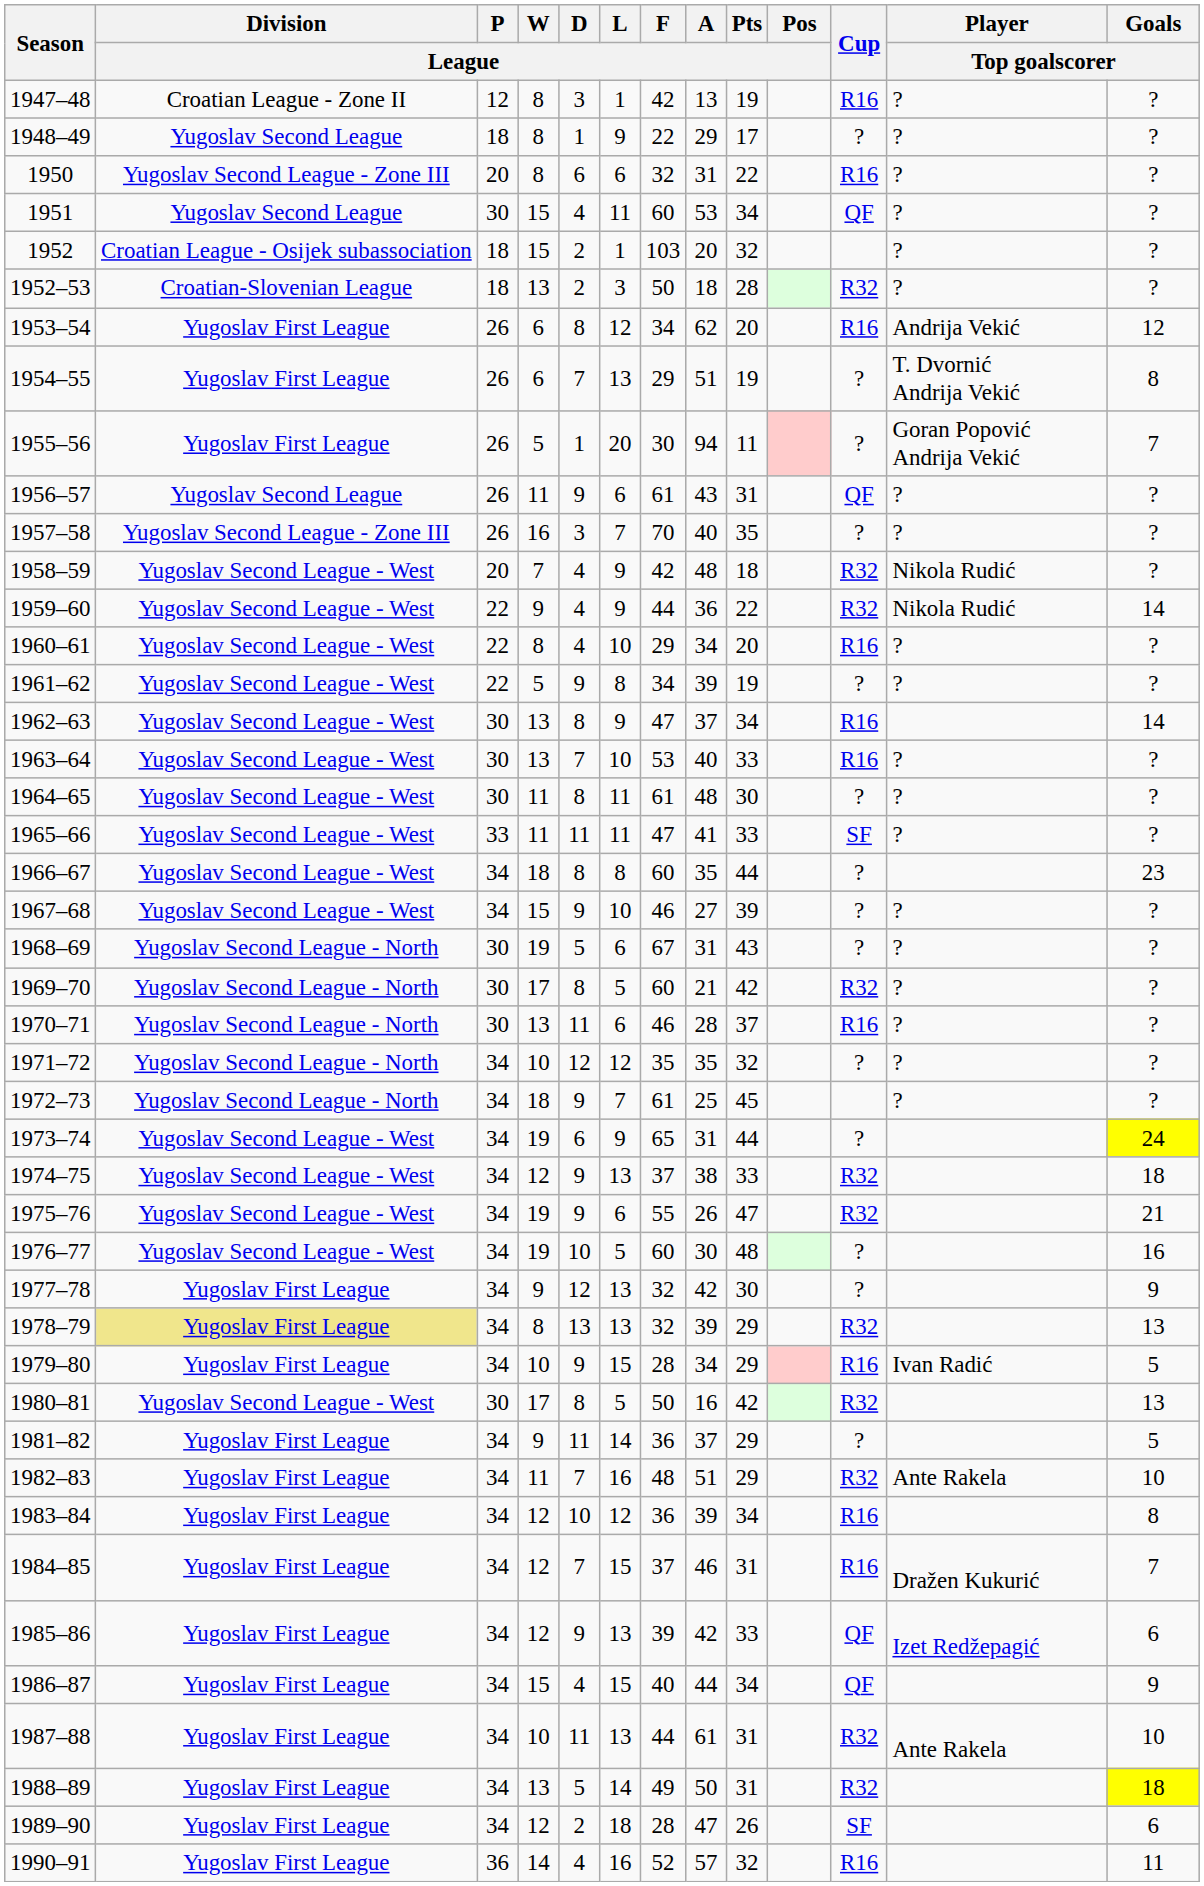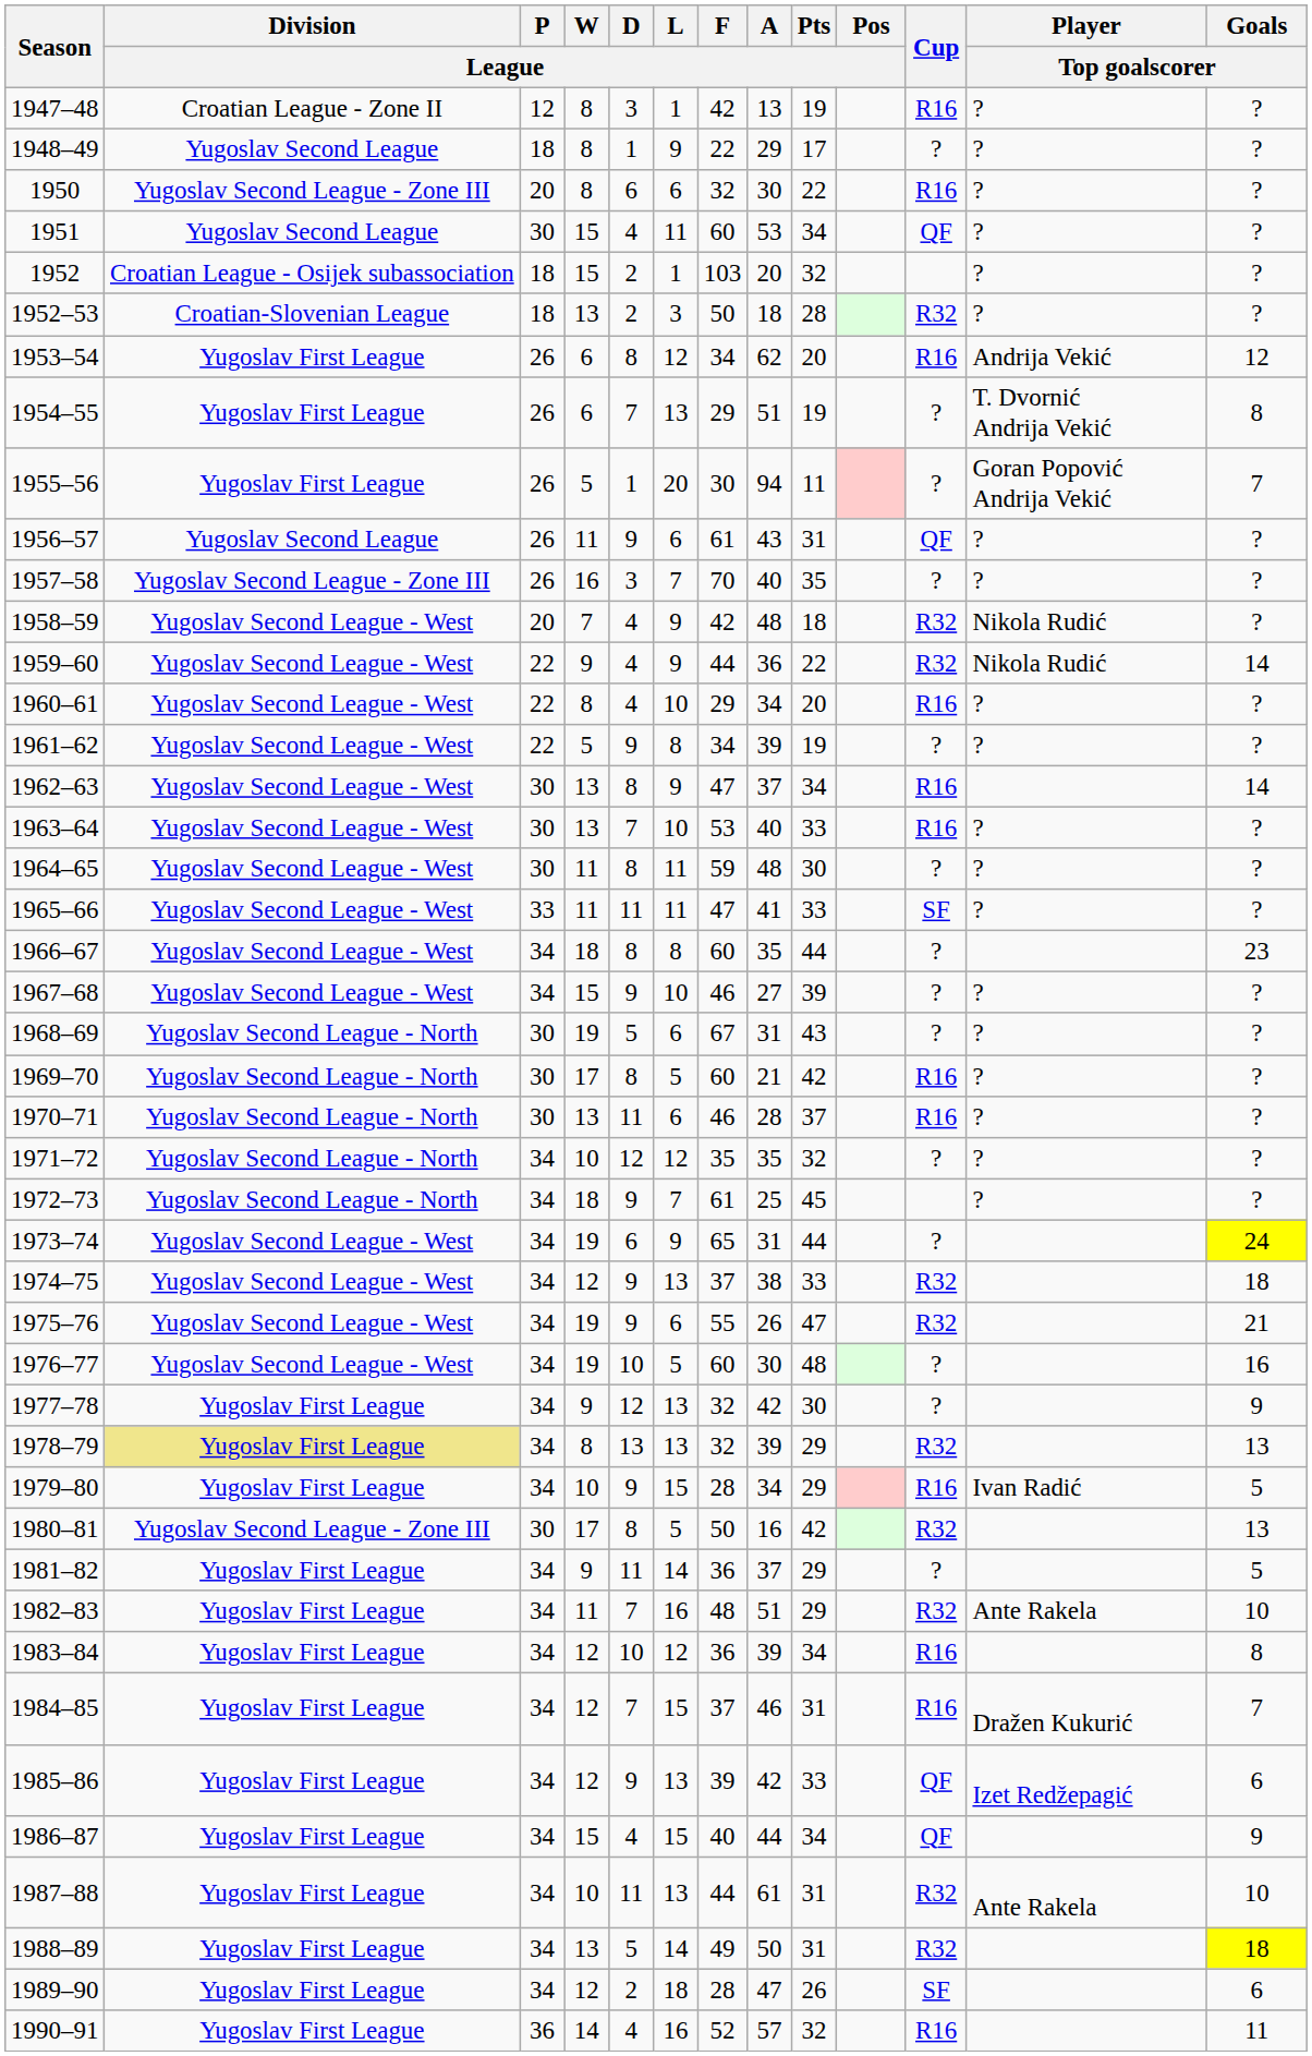1950 | A / League: 31 -> 30
1964–65 | F / League: 61 -> 59
1969–70 | Cup: R32 -> R16
1980–81 | Division / League: Yugoslav Second League - West -> Yugoslav Second League - Zone III
